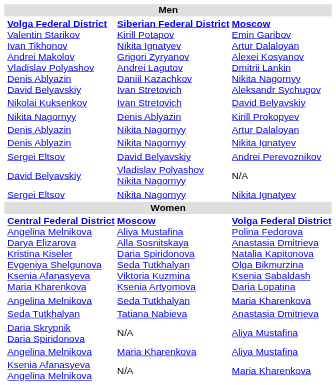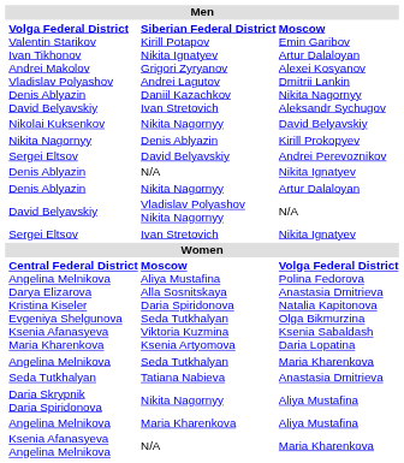Nikolai Kuksenkov | column 3: Ivan Stretovich -> Nikita Nagornyy
rows swapped: Sergei Eltsov / Andrei Perevoznikov <-> Denis Ablyazin / Artur Dalaloyan
Denis Ablyazin / Nikita Ignatyev | column 3: Nikita Nagornyy -> N/A
Sergei Eltsov / Nikita Ignatyev | column 3: Nikita Nagornyy -> Ivan Stretovich
Daria Skrypnik Daria Spiridonova | column 3: N/A -> Nikita Nagornyy
